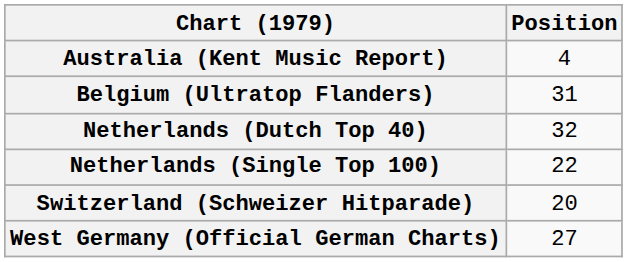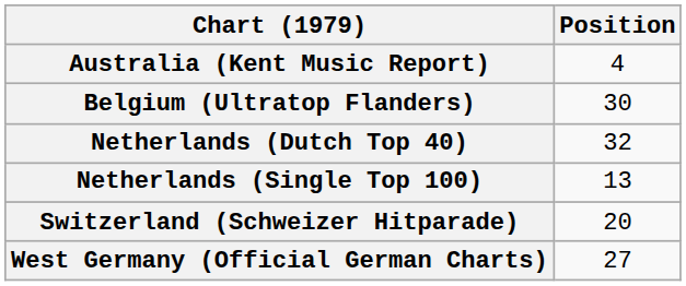Belgium (Ultratop Flanders) | Position: 31 -> 30
Netherlands (Single Top 100) | Position: 22 -> 13
